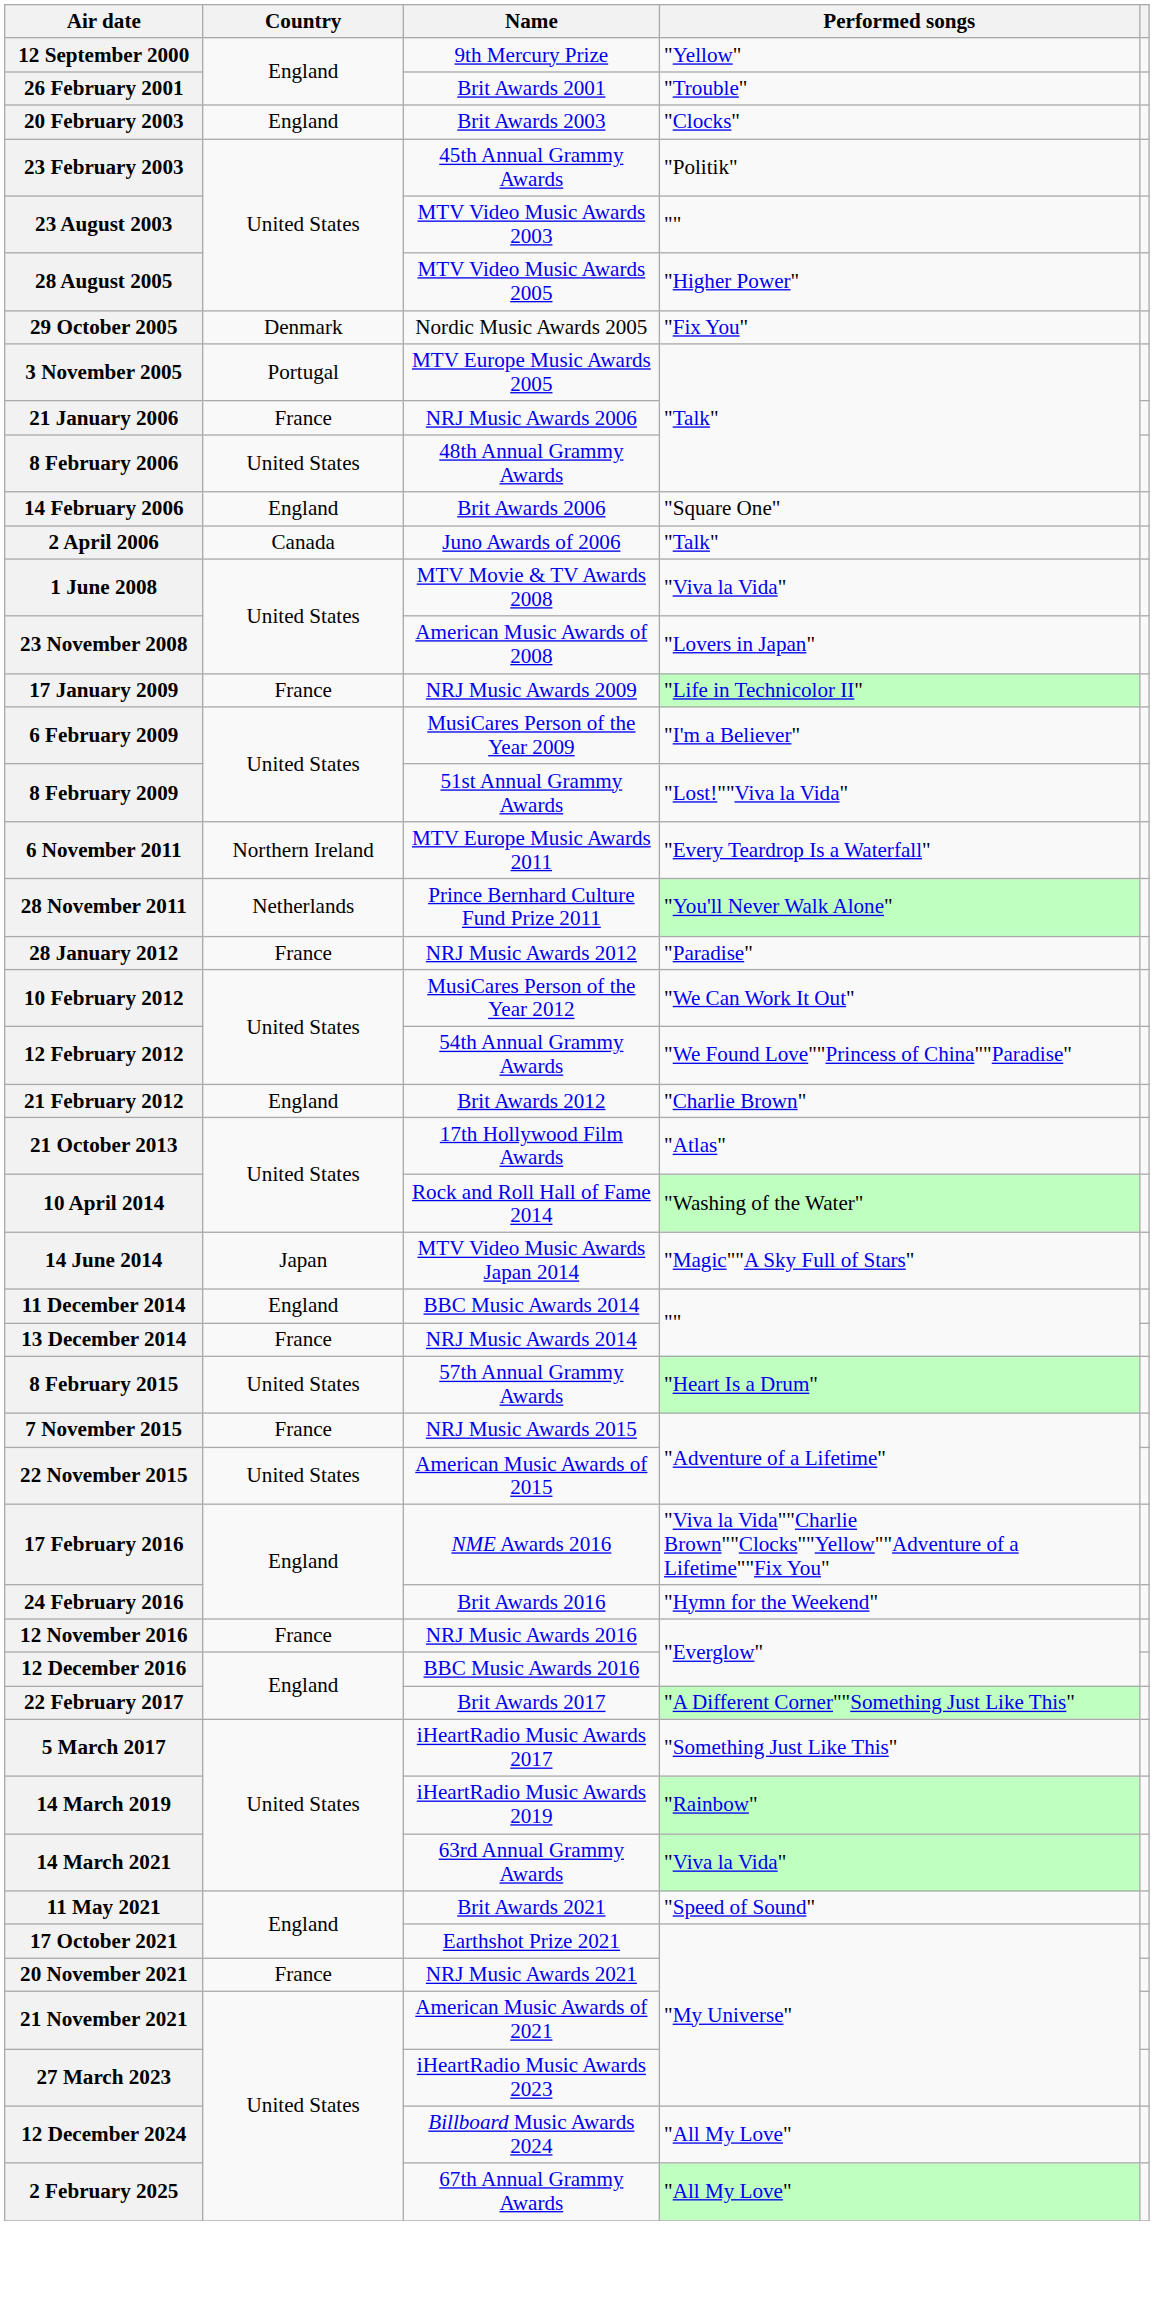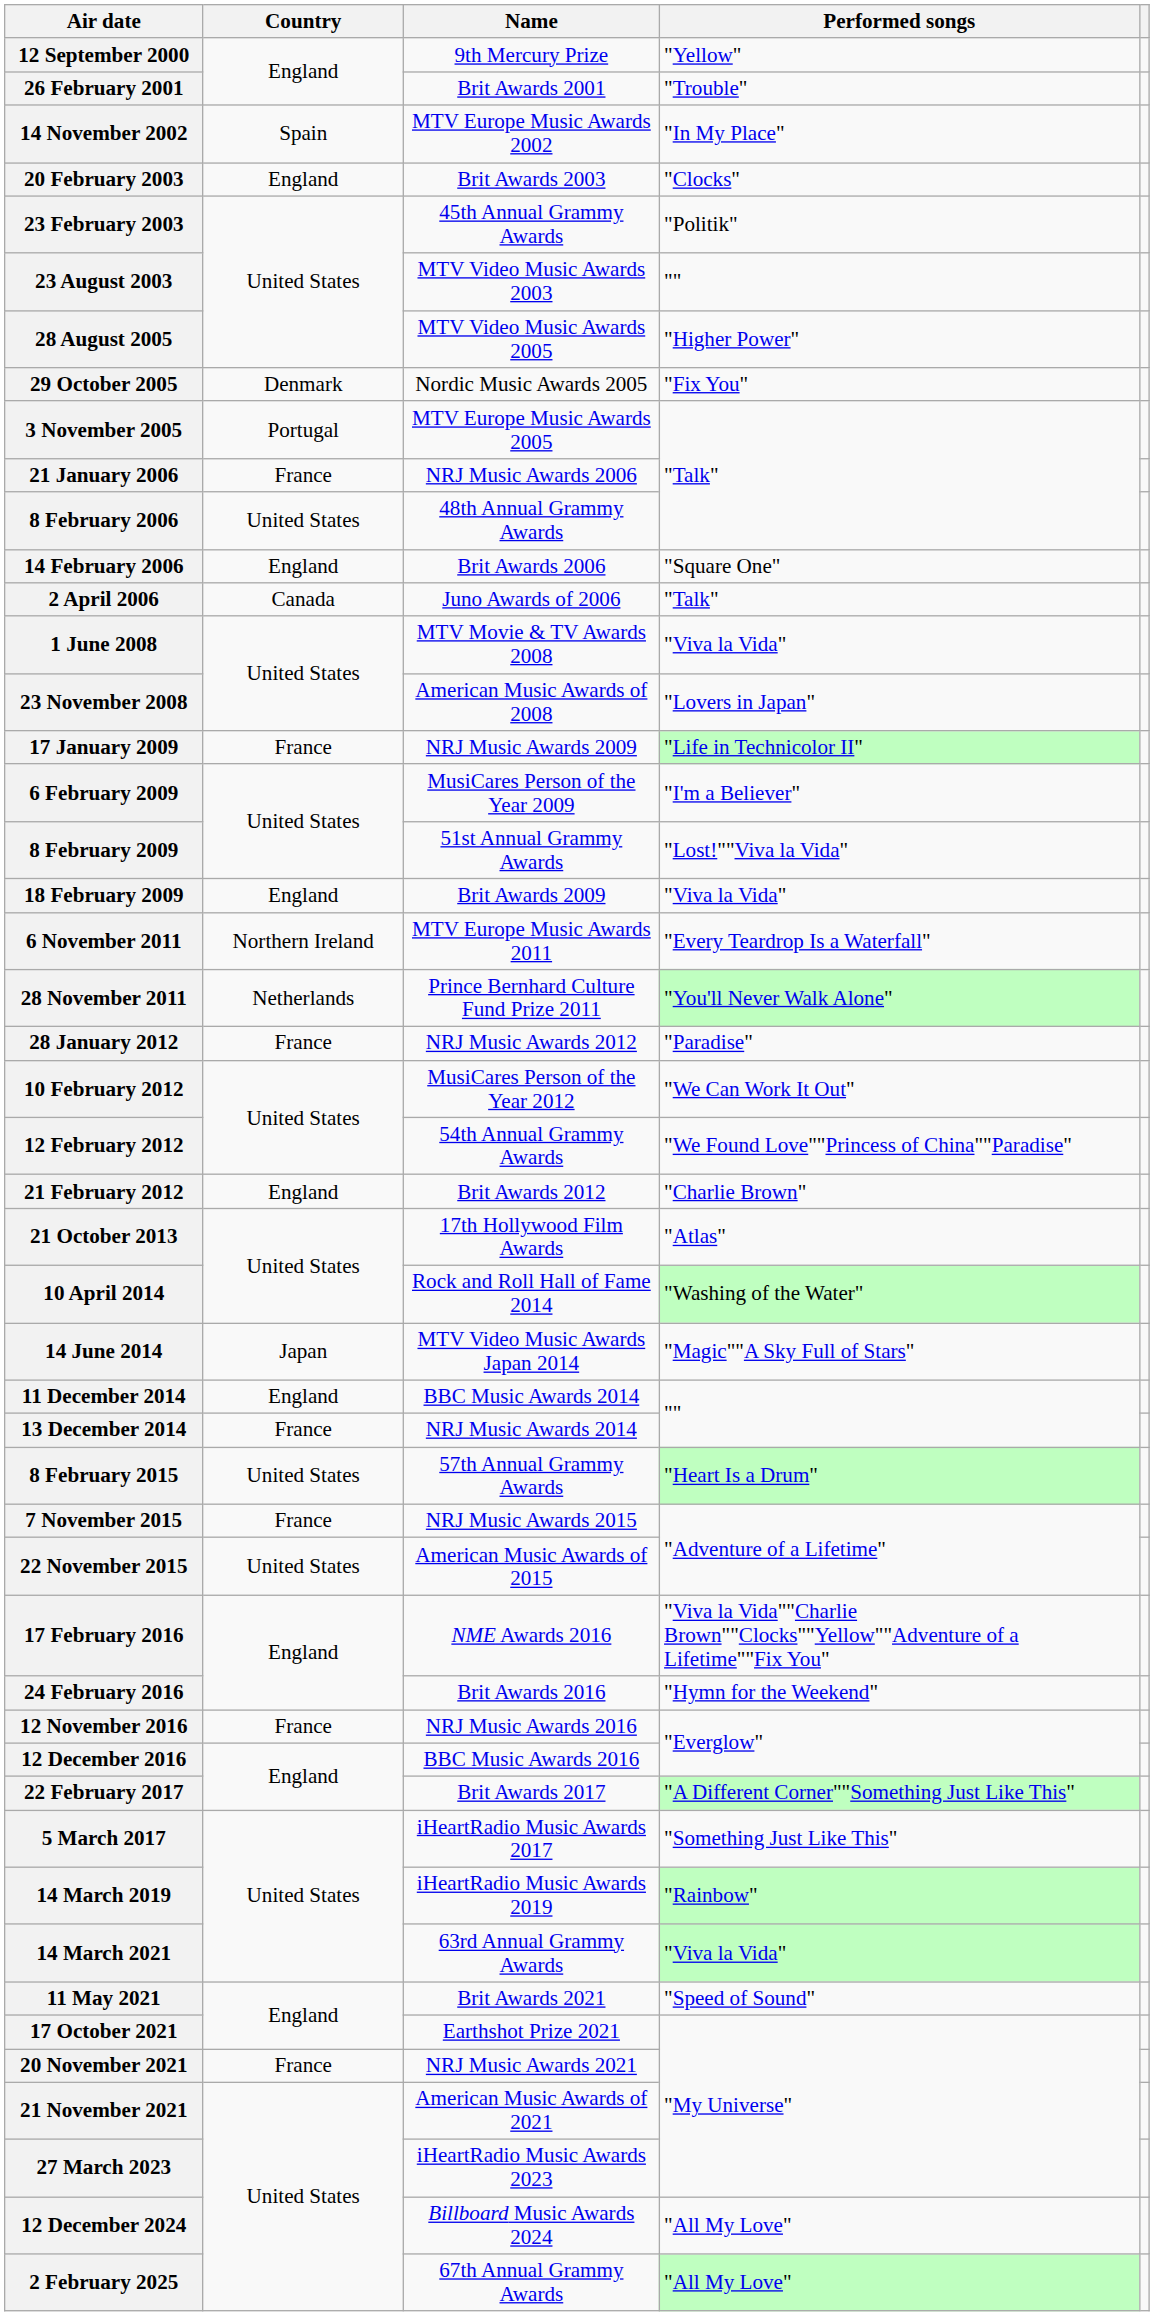+ row: 14 November 2002 | Spain | MTV Europe Music Awards 2002 | "In My Place"
+ row: 18 February 2009 | England | Brit Awards 2009 | "Viva la Vida"
